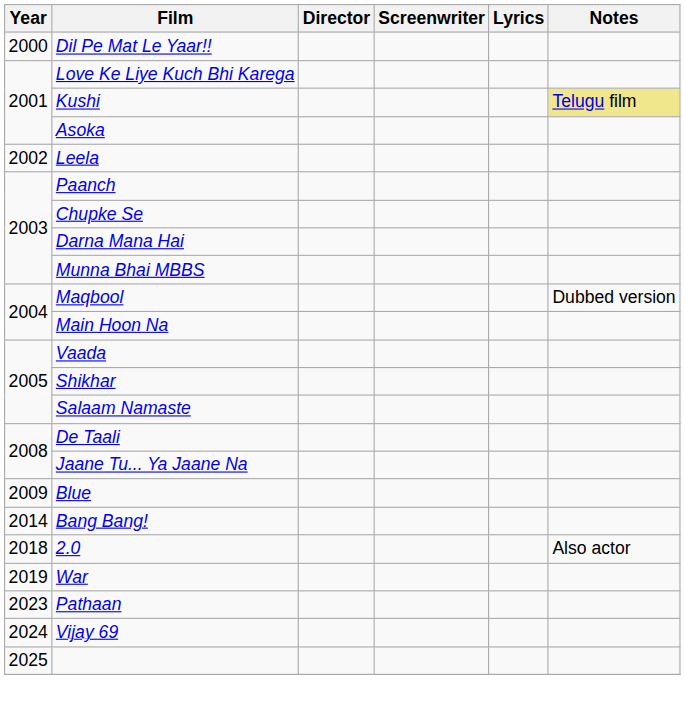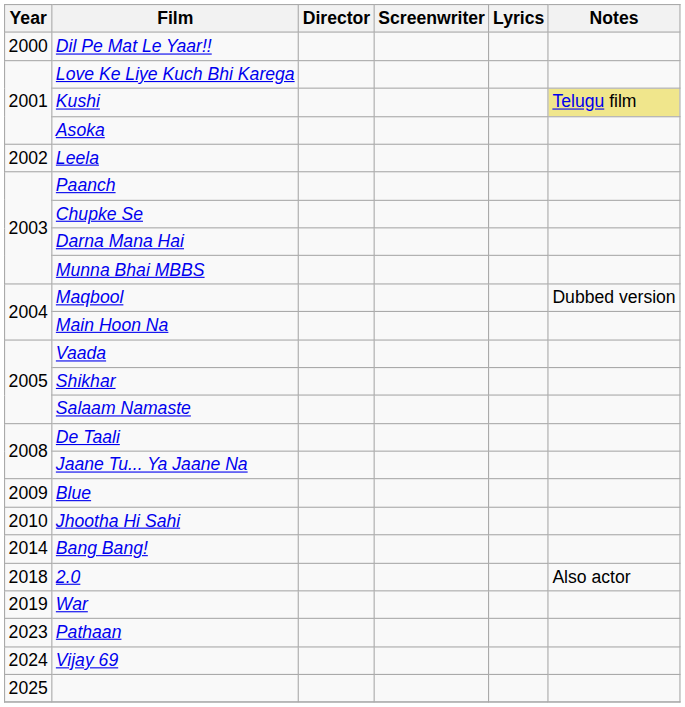+ row: 2010 | Jhootha Hi Sahi
